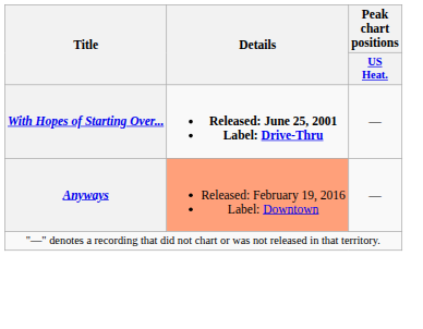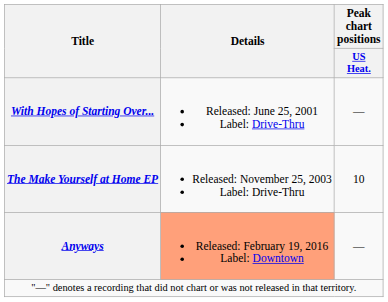With Hopes of Starting Over... | Details: bold -> normal
+ row: The Make Yourself at Home EP | Released: November 25, 2003 Label: Drive-Thru | 10
